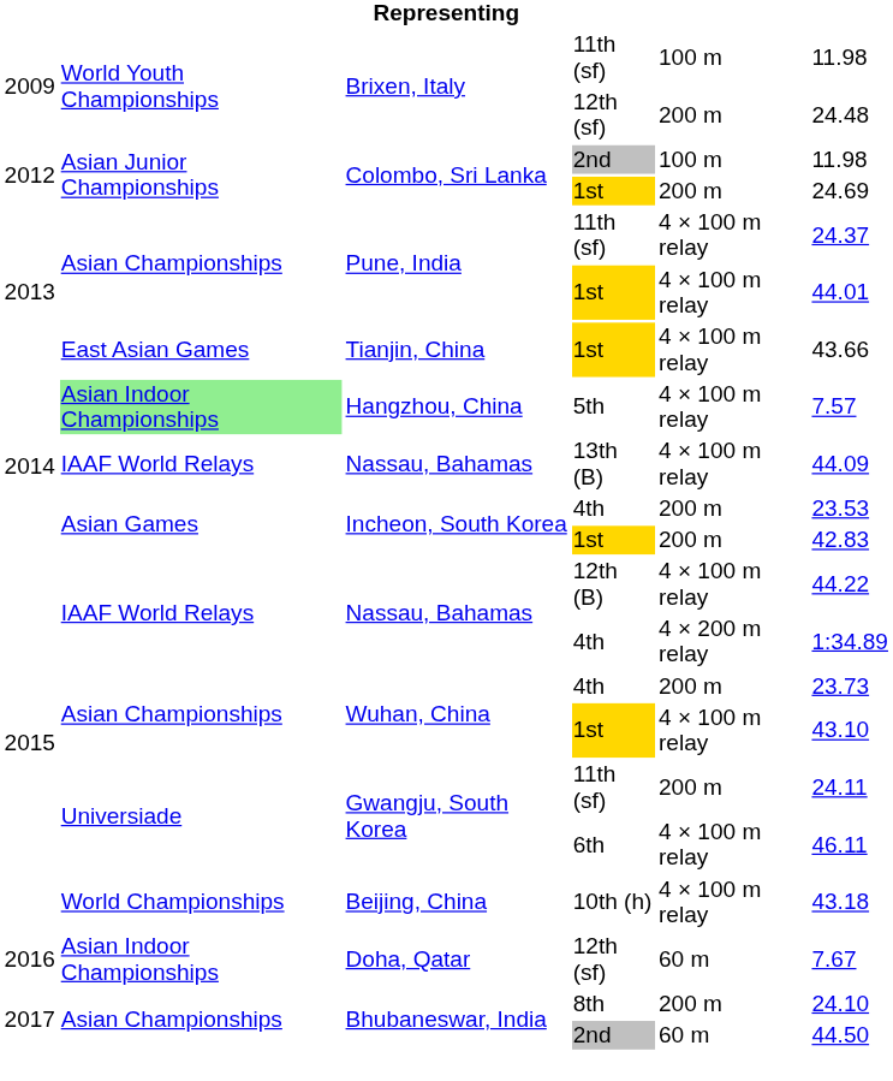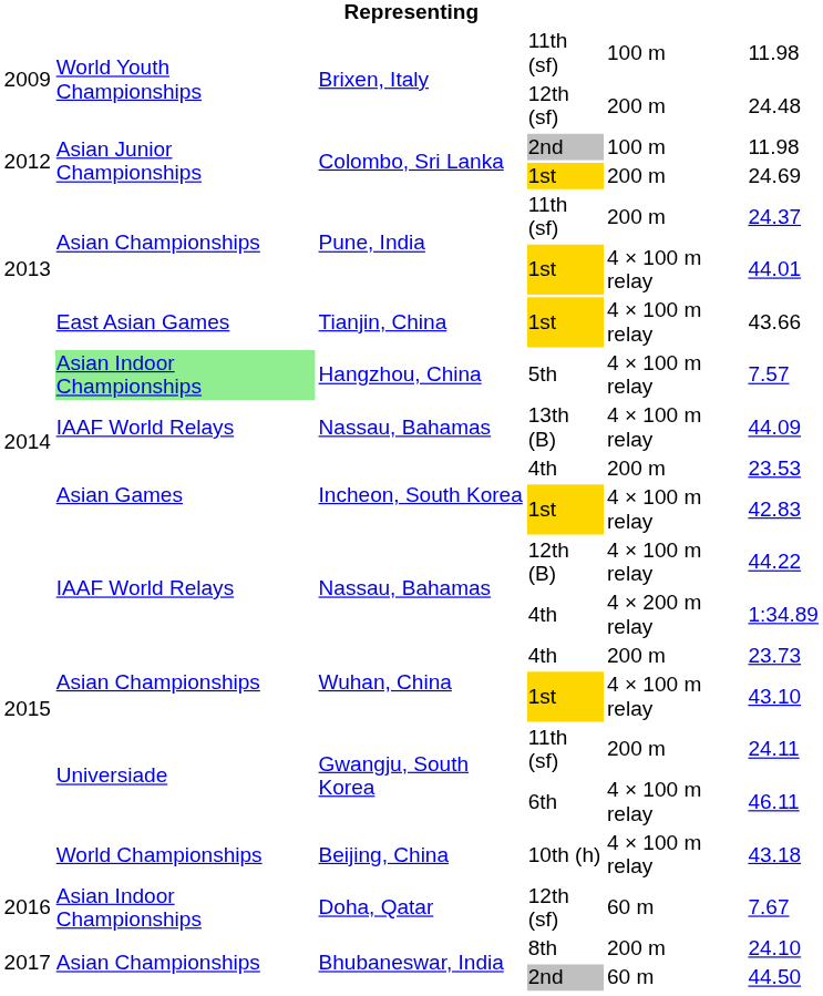Pune, India / 11th (sf) | column 5: 4 × 100 m relay -> 200 m
Incheon, South Korea / 1st | column 5: 200 m -> 4 × 100 m relay
